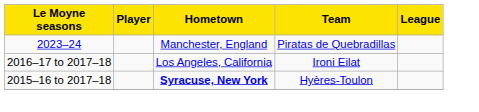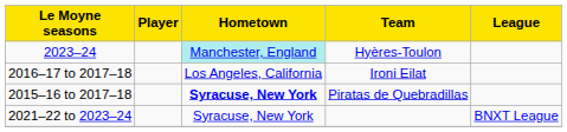2023–24 | Hometown: no background -> paleturquoise background
2023–24 | Team: Piratas de Quebradillas -> Hyères-Toulon
2015–16 to 2017–18 | Team: Hyères-Toulon -> Piratas de Quebradillas
+ row: 2021–22 to 2023–24 | Syracuse, New York | BNXT League
